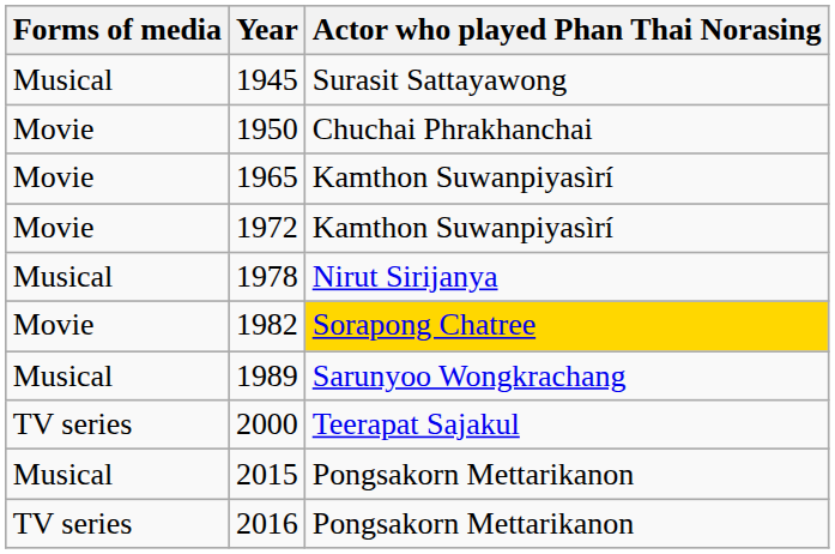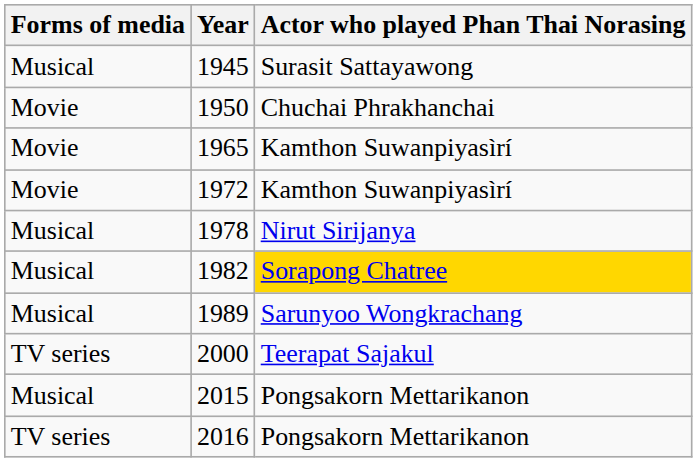1982 | Forms of media: Movie -> Musical
